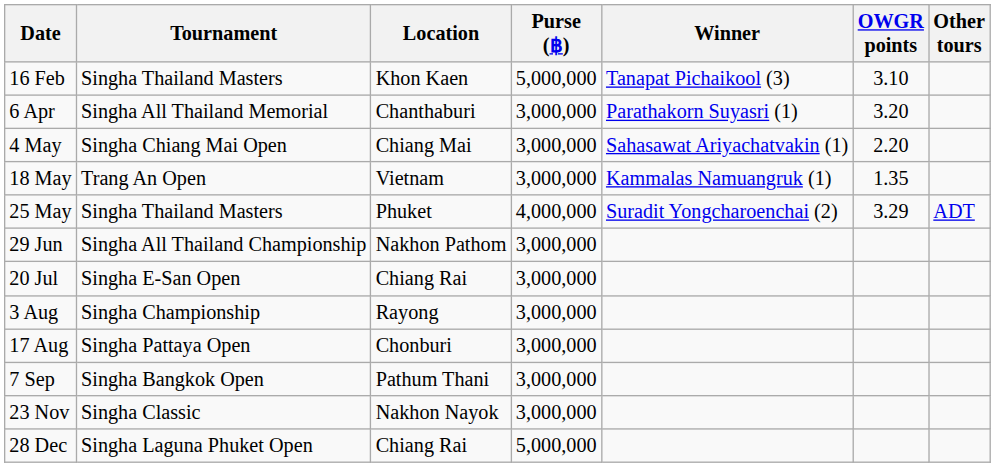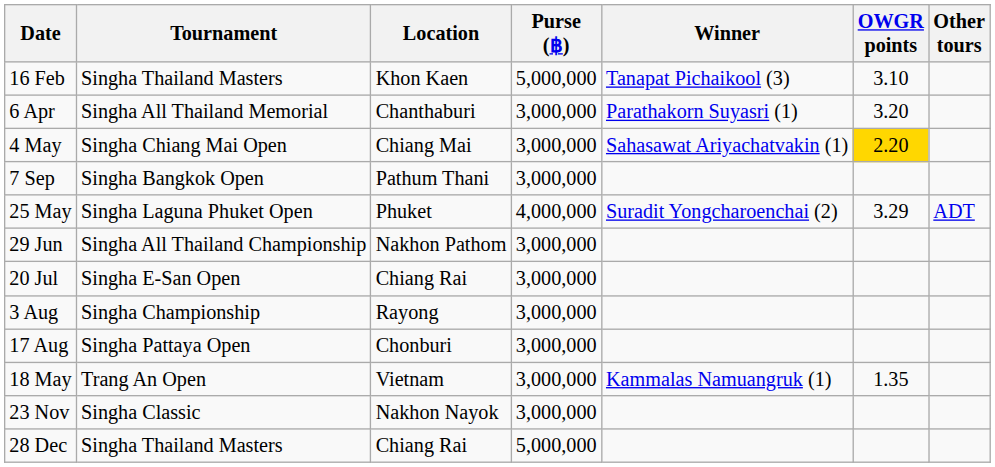4 May | OWGR points: no background -> gold background
rows swapped: 18 May <-> 7 Sep
25 May | Tournament: Singha Thailand Masters -> Singha Laguna Phuket Open
28 Dec | Tournament: Singha Laguna Phuket Open -> Singha Thailand Masters
